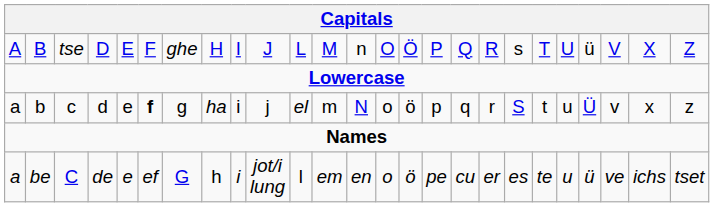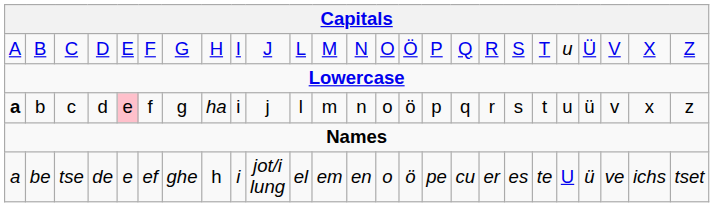B | column 3: tse -> C
B | column 7: ghe -> G
B | column 13: n -> N
B | column 19: s -> S
B | column 21: U -> u
B | column 22: ü -> Ü
b | column 1: normal -> bold
b | column 5: no background -> pink background
b | column 6: bold -> normal
b | column 11: el -> l
b | column 13: N -> n
b | column 19: S -> s
b | column 22: Ü -> ü
be | column 3: C -> tse
be | column 7: G -> ghe
be | column 11: l -> el
be | column 21: u -> U
